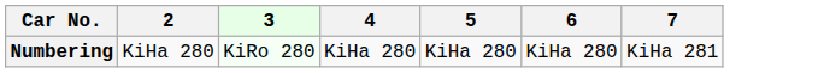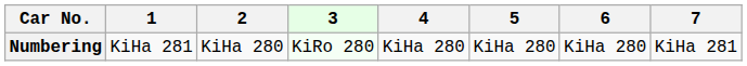+ column: 1 | KiHa 281
